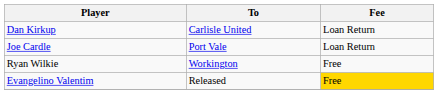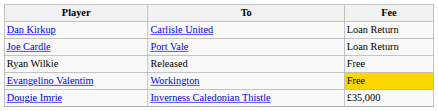Ryan Wilkie | To: Workington -> Released
Evangelino Valentim | To: Released -> Workington
+ row: Dougie Imrie | Inverness Caledonian Thistle | £35,000
